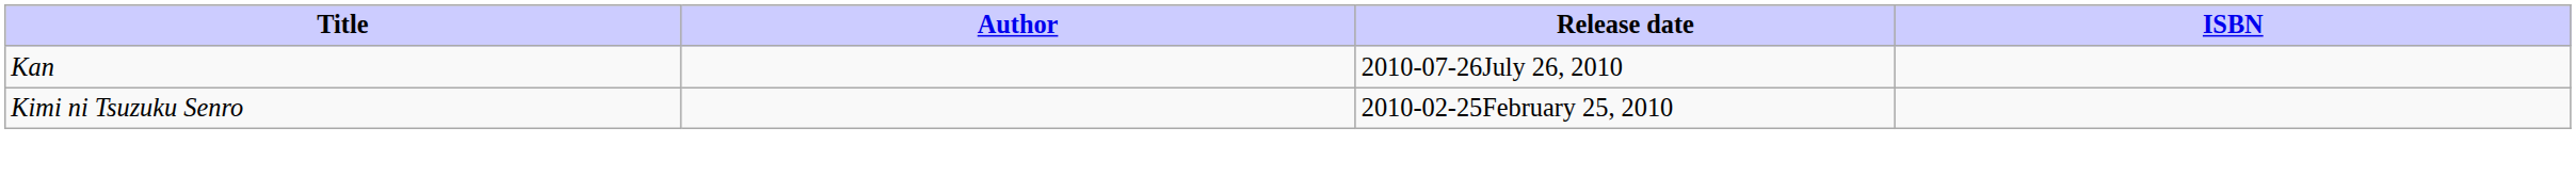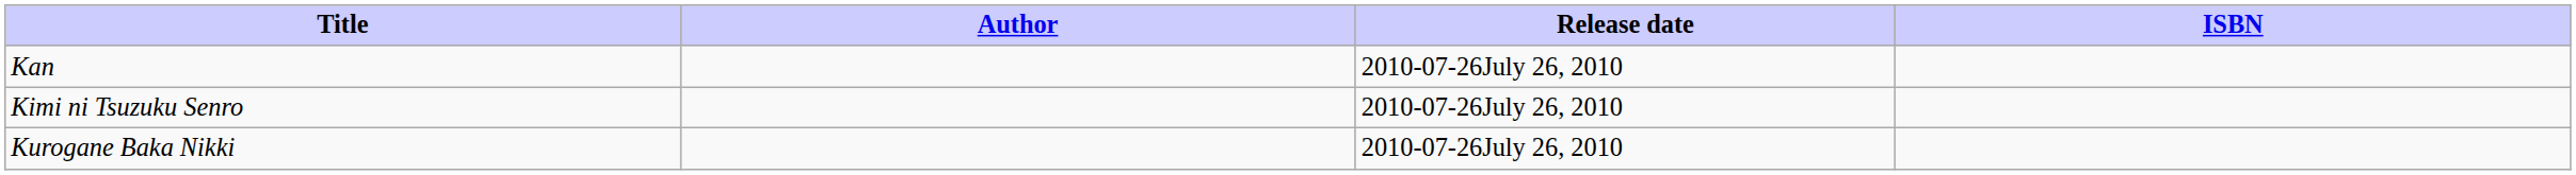Kimi ni Tsuzuku Senro | Release date: 2010-02-25February 25, 2010 -> 2010-07-26July 26, 2010
+ row: Kurogane Baka Nikki | 2010-07-26July 26, 2010
